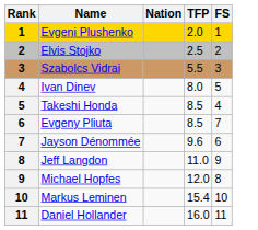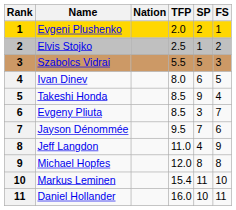+ column: SP | 2 | 1 | 5 | 6 | 9 | 3 | 7 | 4 | 8 | 11 | 10
Jayson Dénommée | TFP: 9.6 -> 9.5
